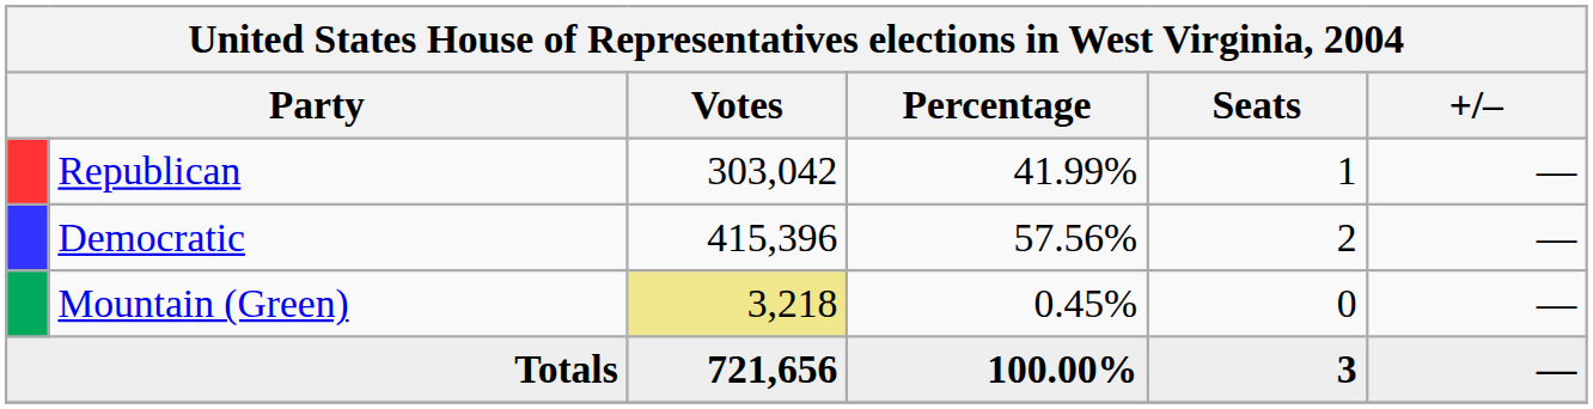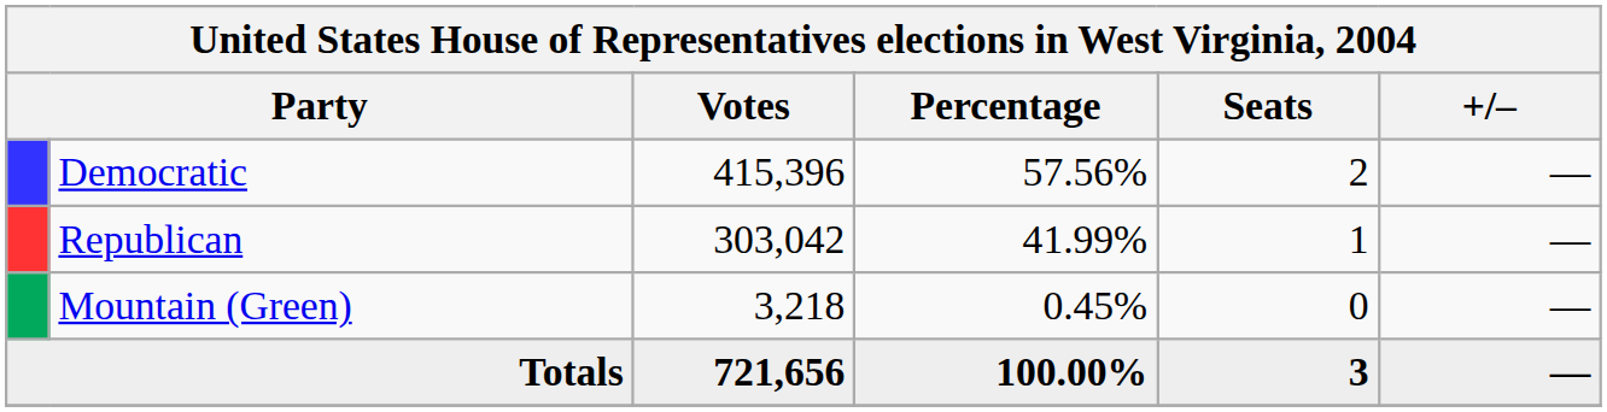rows swapped: Democratic <-> Republican
Mountain (Green) | Votes: khaki background -> no background
